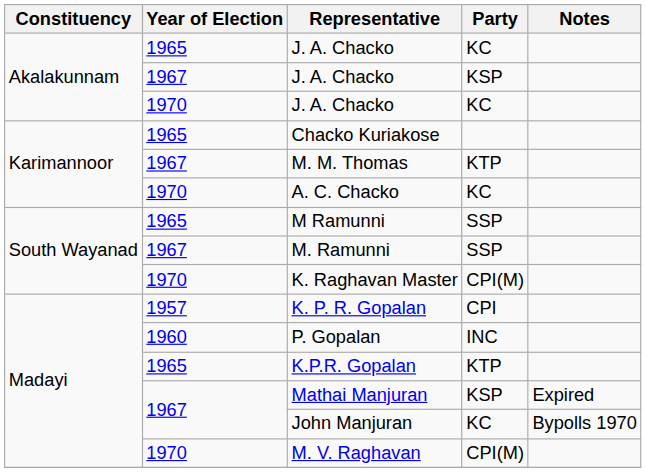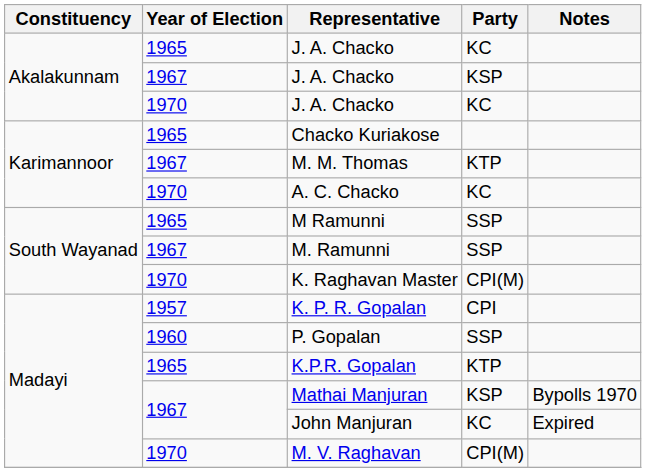P. Gopalan | Party: INC -> SSP
Mathai Manjuran | Notes: Expired -> Bypolls 1970
John Manjuran | Notes: Bypolls 1970 -> Expired
